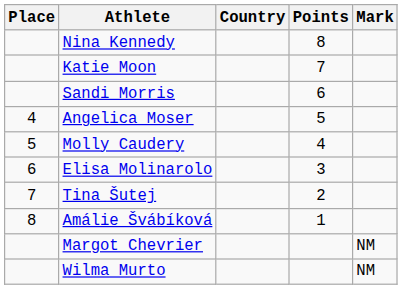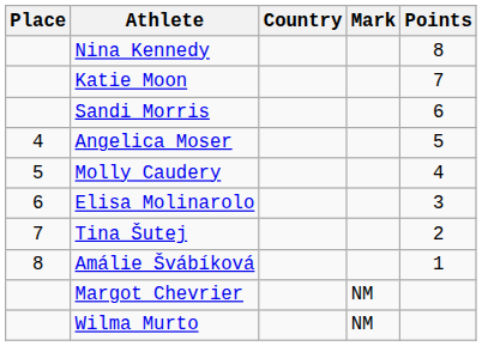columns swapped: Mark <-> Points
